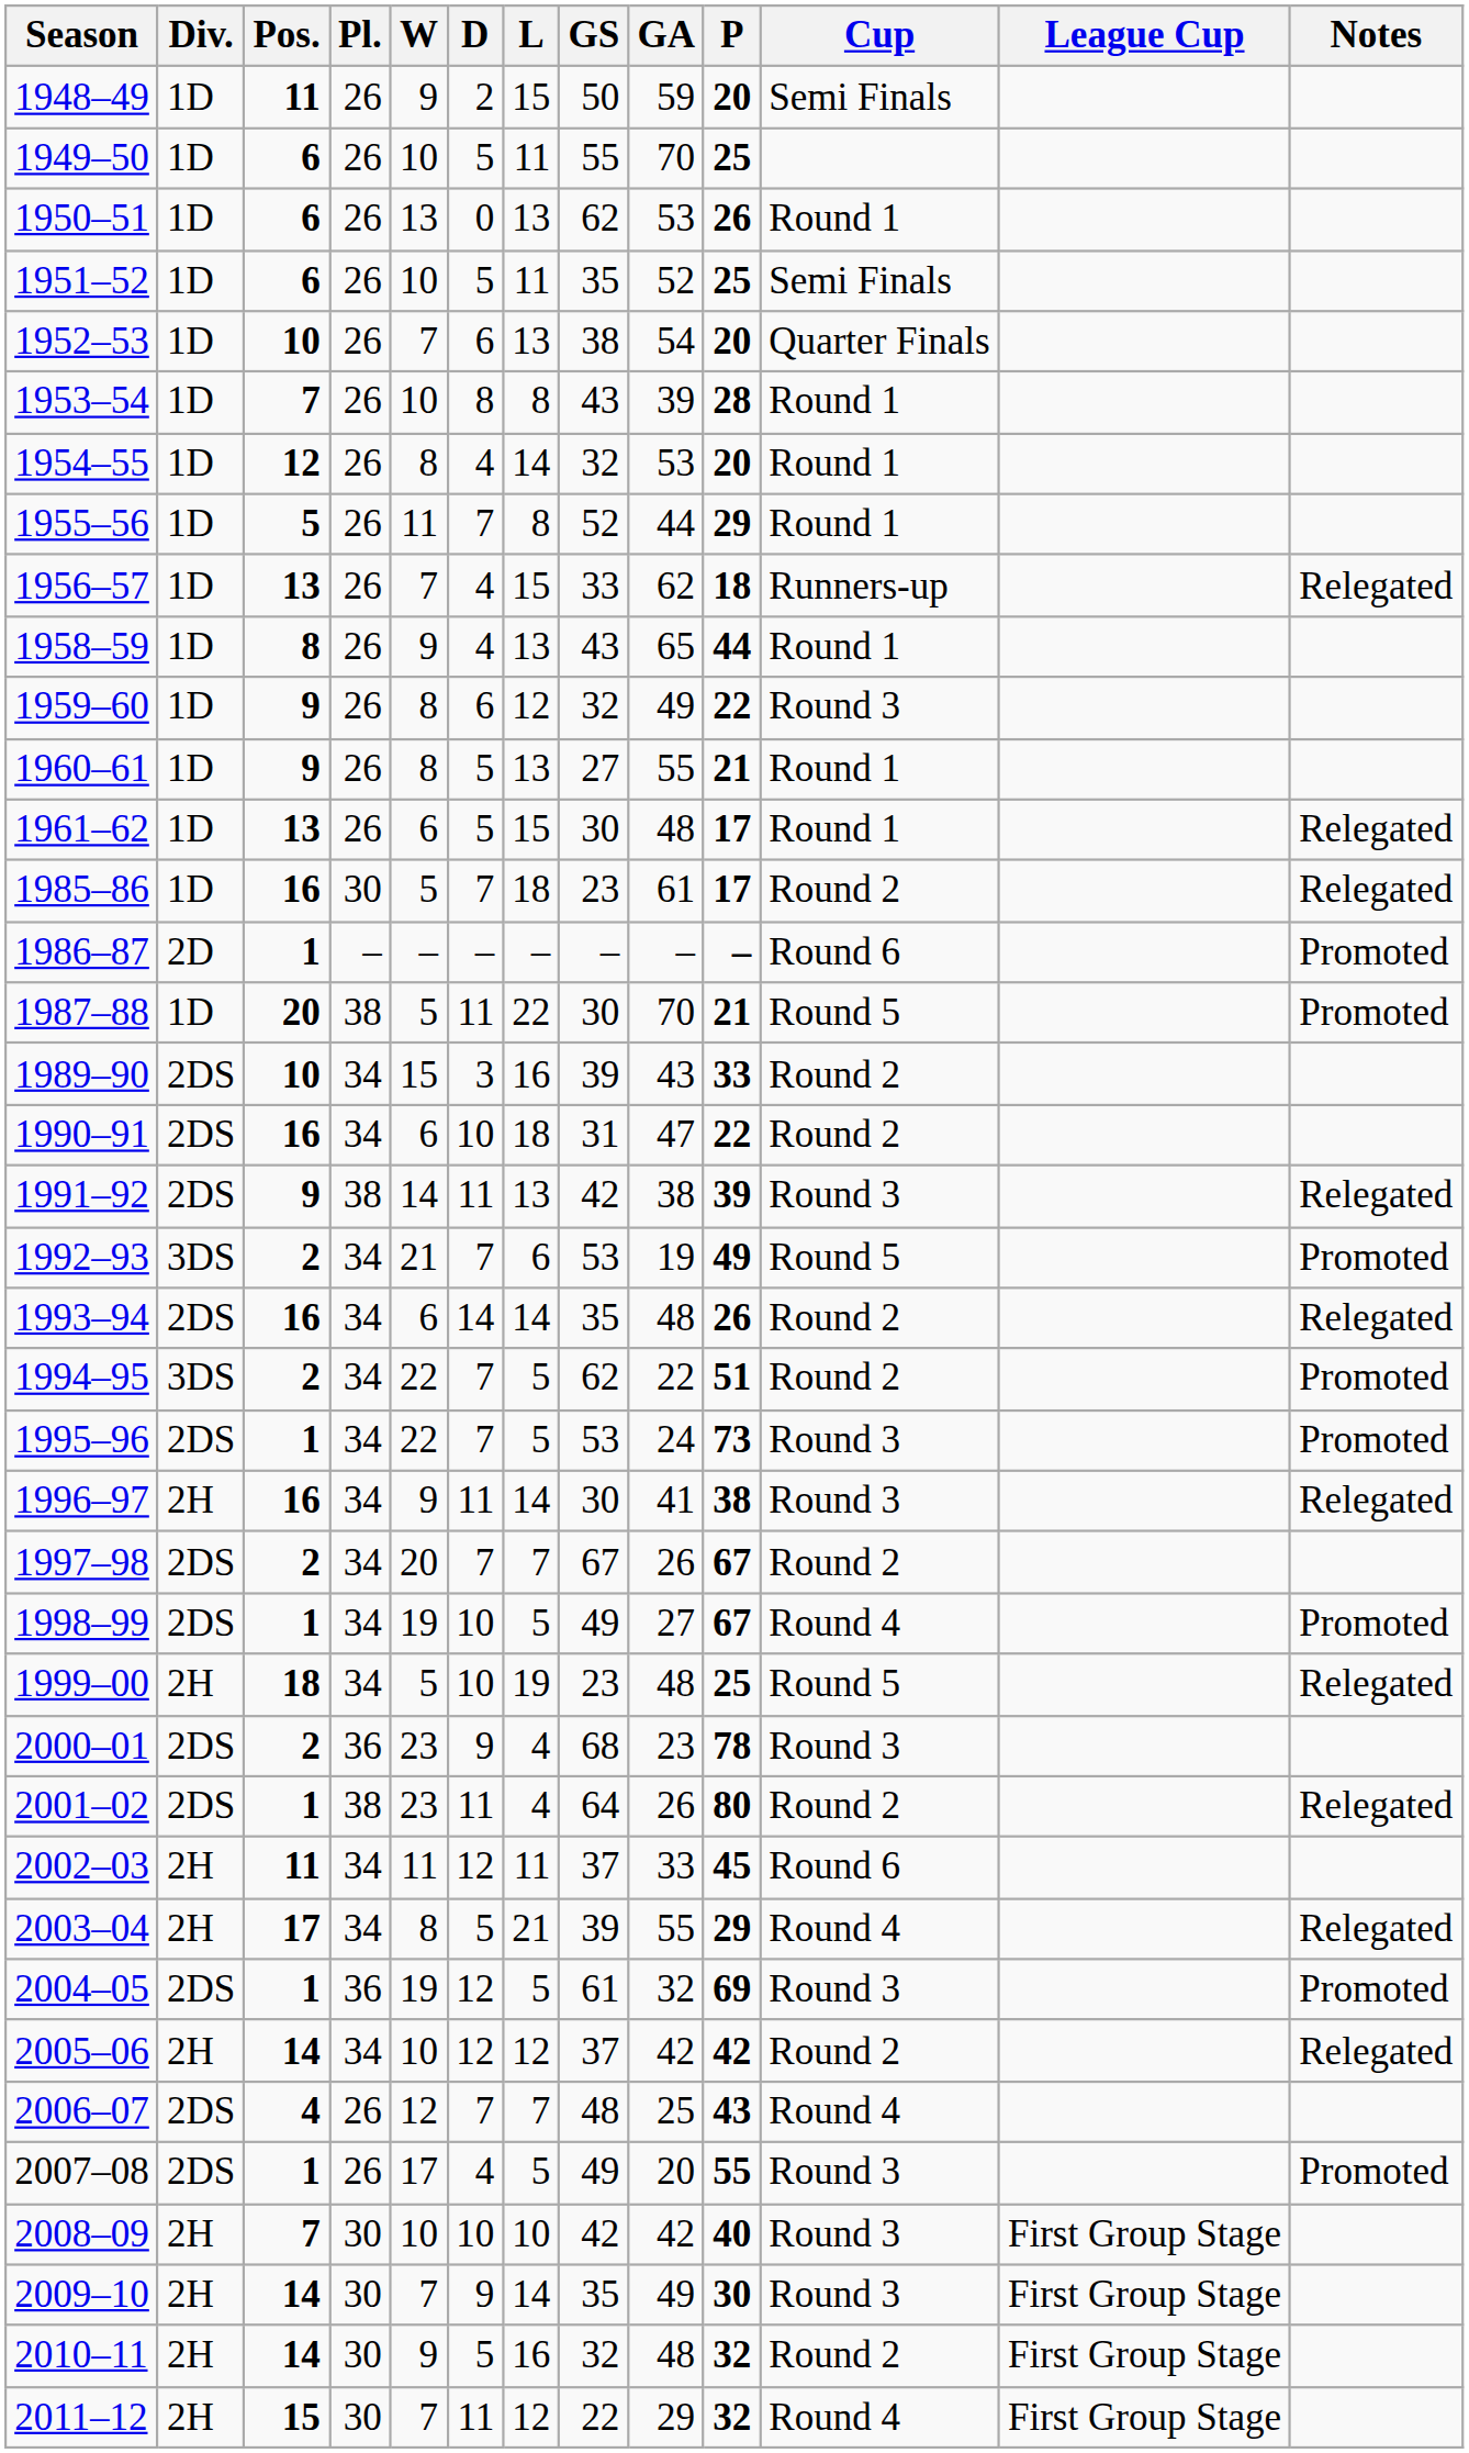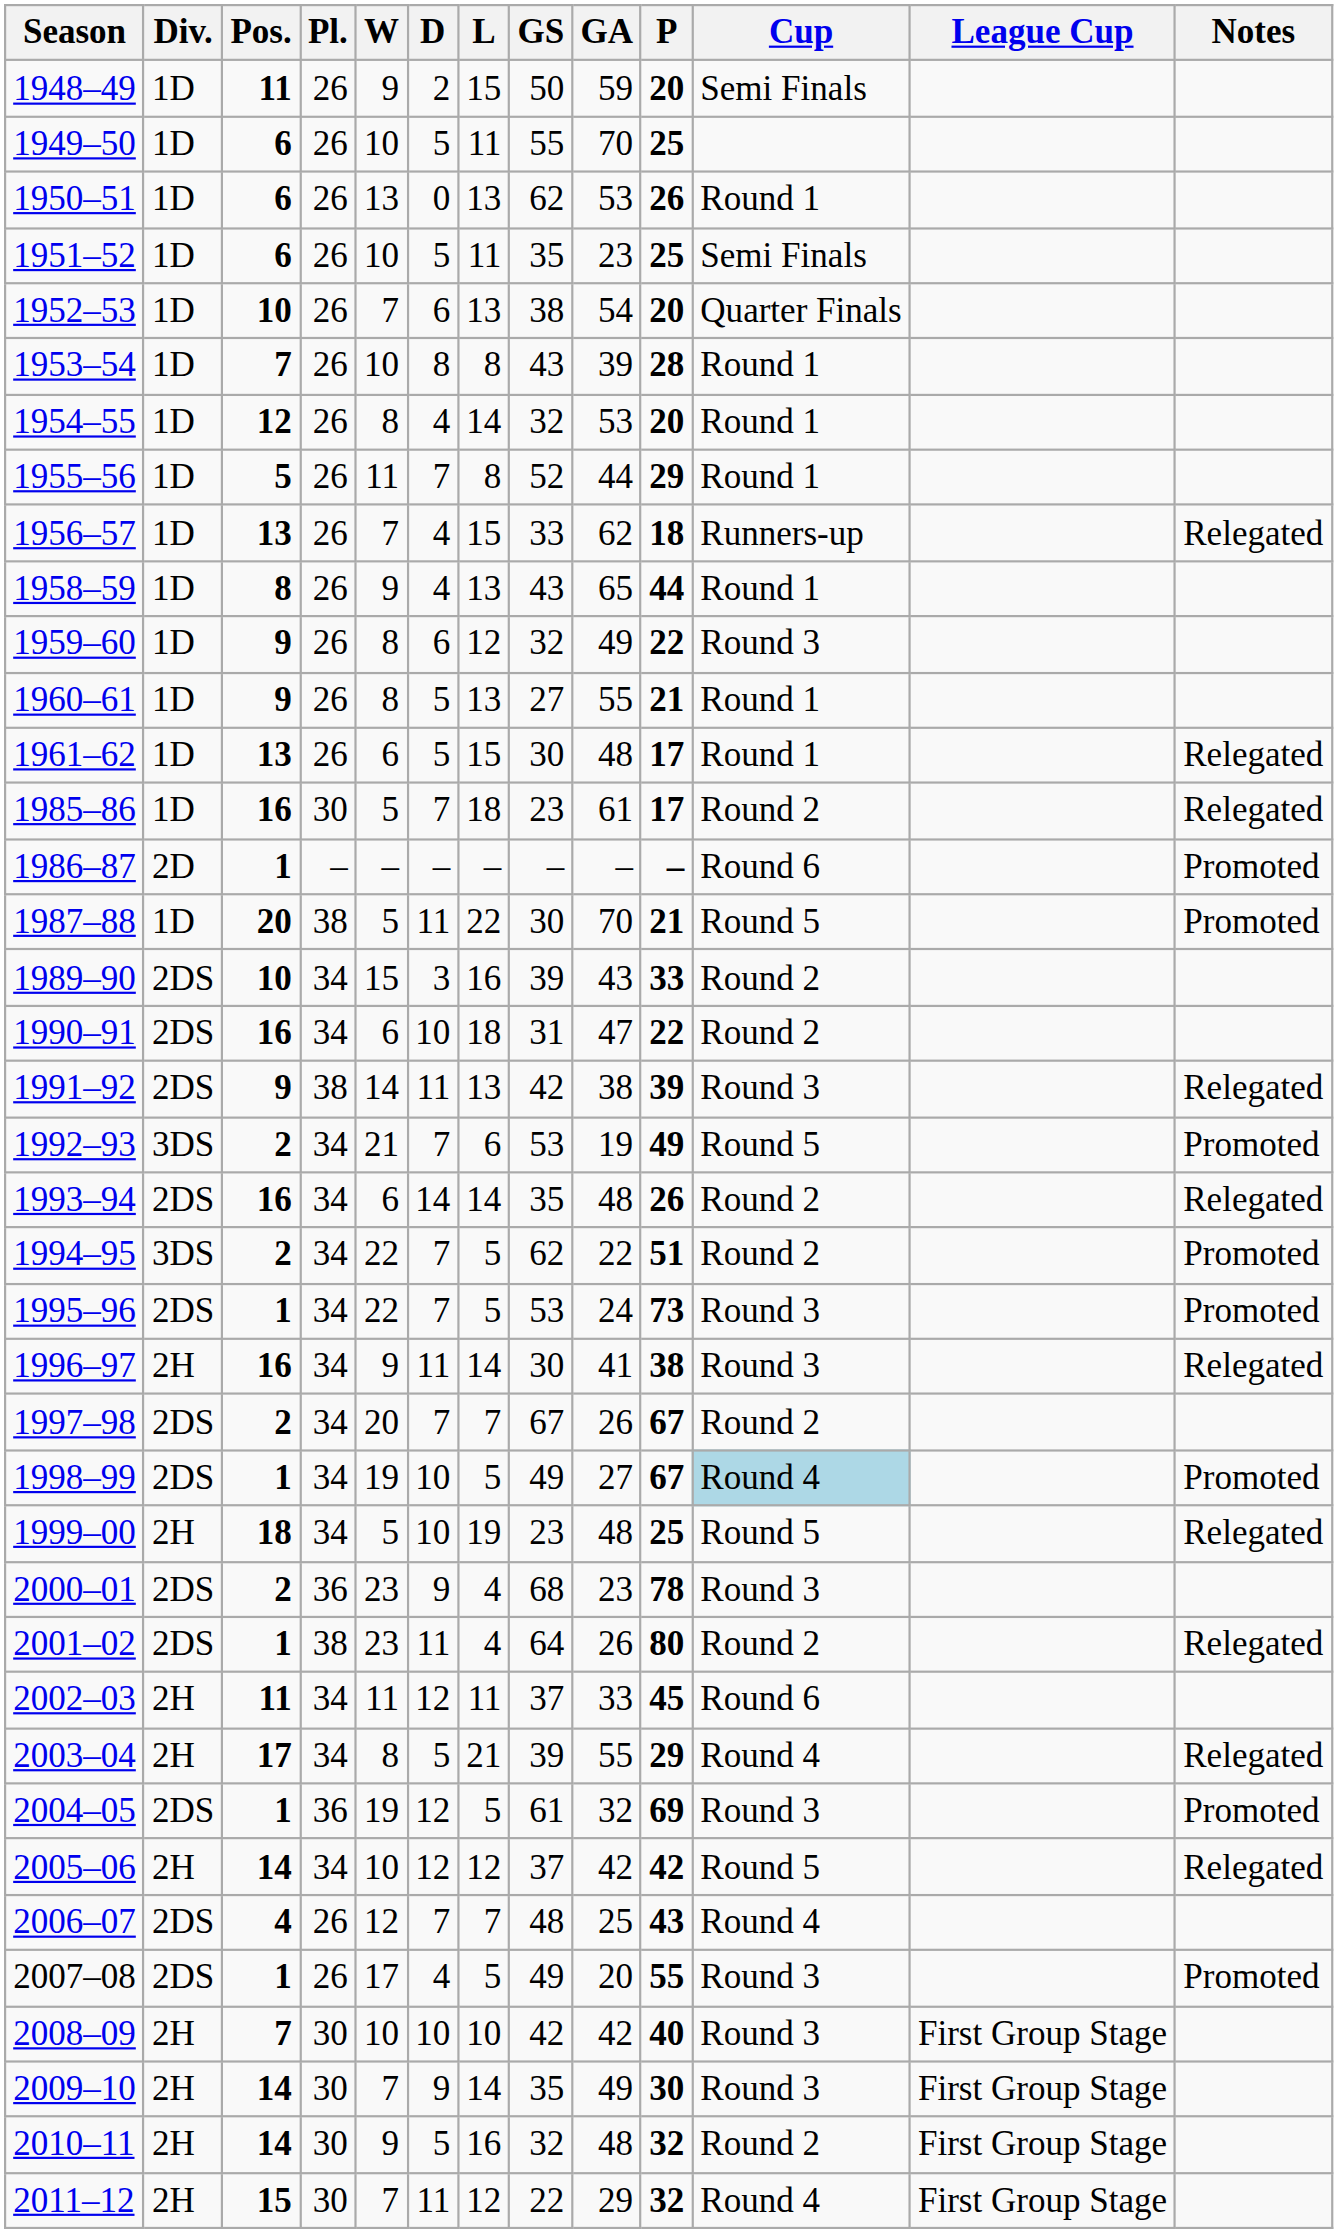1951–52 | GA: 52 -> 23
1998–99 | Cup: no background -> lightblue background
2005–06 | Cup: Round 2 -> Round 5
